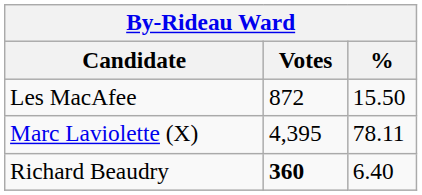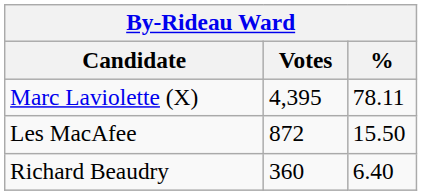rows swapped: Marc Laviolette (X) <-> Les MacAfee
Richard Beaudry | Votes: bold -> normal
